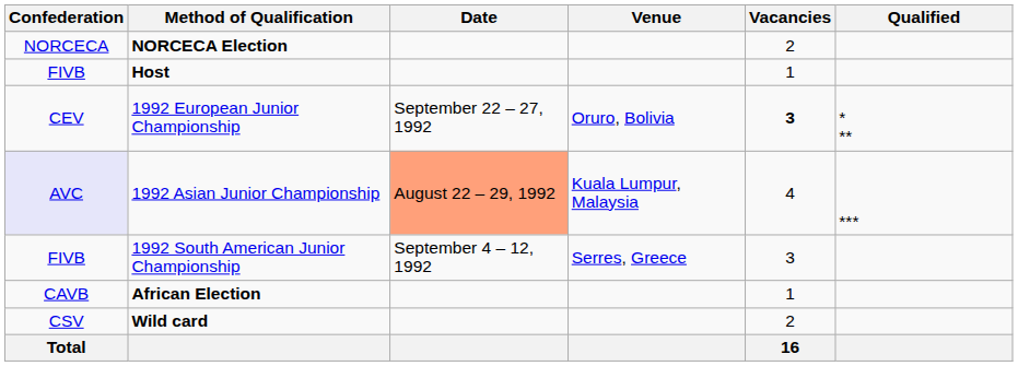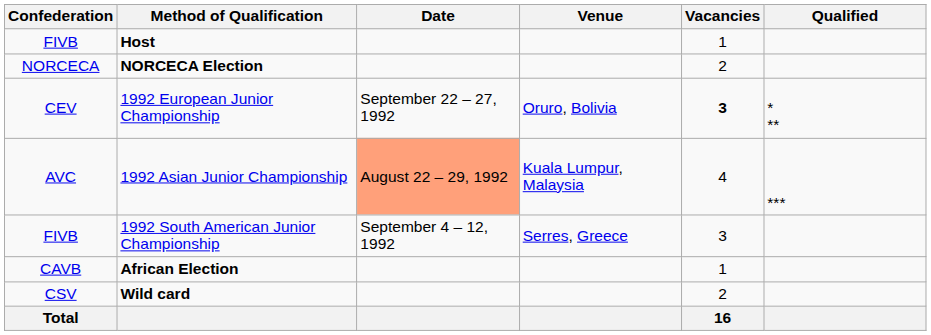rows swapped: Host <-> NORCECA Election
1992 Asian Junior Championship | Confederation: lavender background -> no background
